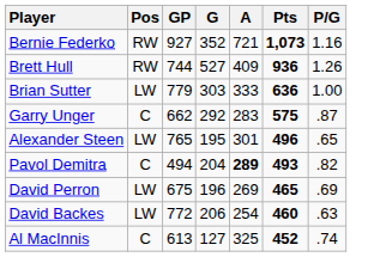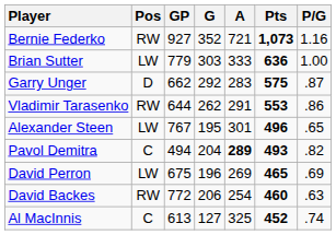- row: Brett Hull | RW | 744 | 527 | 409 | 936 | 1.26
Garry Unger | Pos: C -> D
+ row: Vladimir Tarasenko | RW | 644 | 262 | 291 | 553 | .86
Alexander Steen | GP: 765 -> 767
David Backes | Pos: LW -> RW
